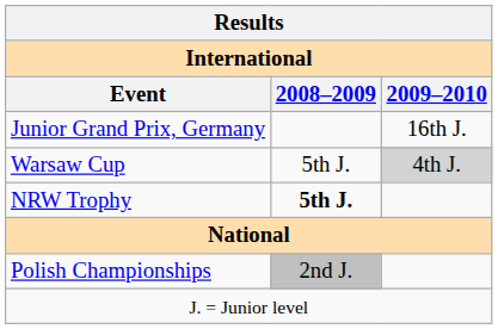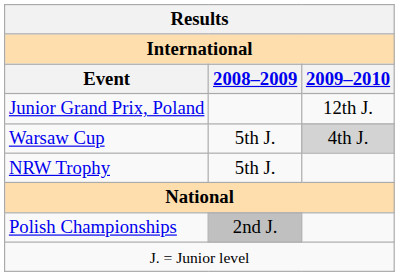+ row: Junior Grand Prix, Poland | 12th J.
- row: Junior Grand Prix, Germany | 16th J.
NRW Trophy | 2008–2009: bold -> normal
